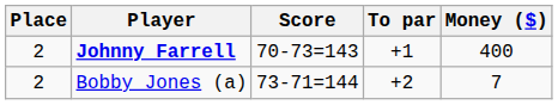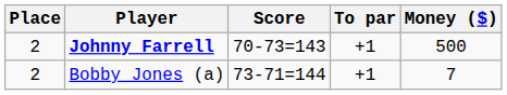Johnny Farrell | Money ($): 400 -> 500
Bobby Jones (a) | To par: +2 -> +1
